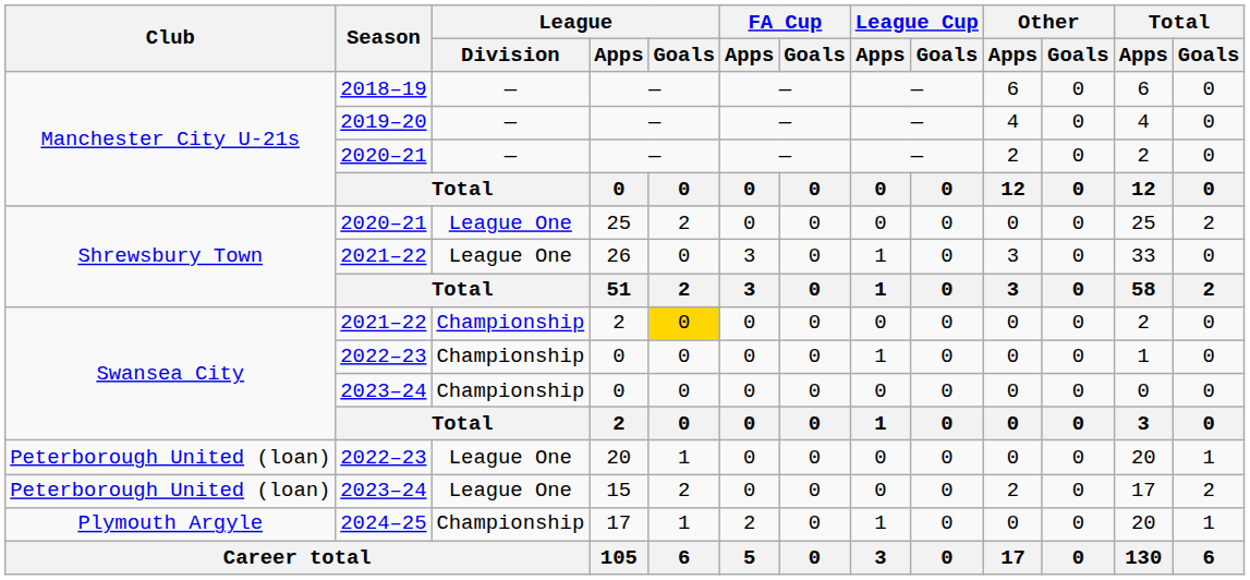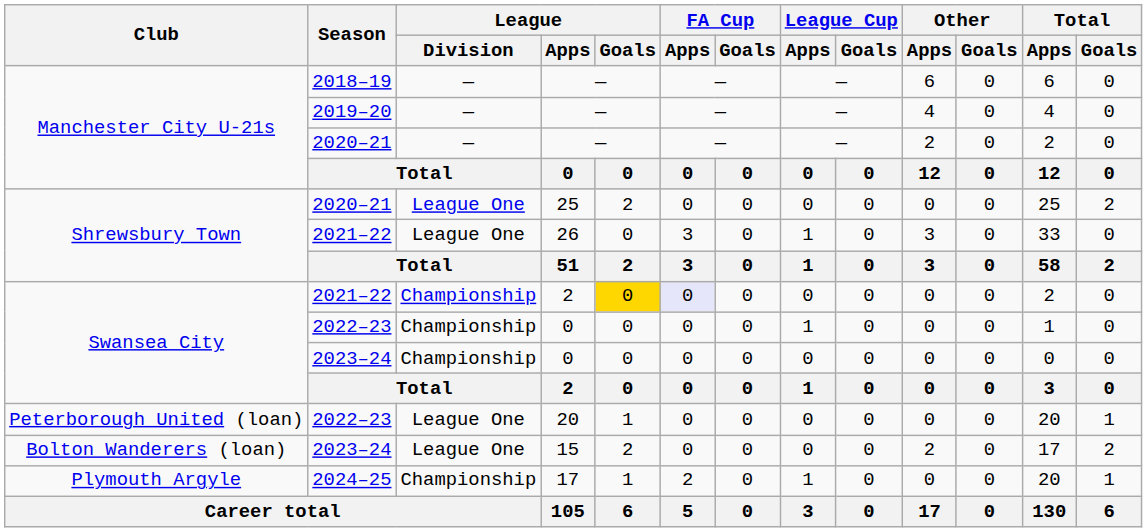2021–22 / 2 | FA Cup / Apps: no background -> lavender background
15 | Club: Peterborough United (loan) -> Bolton Wanderers (loan)
